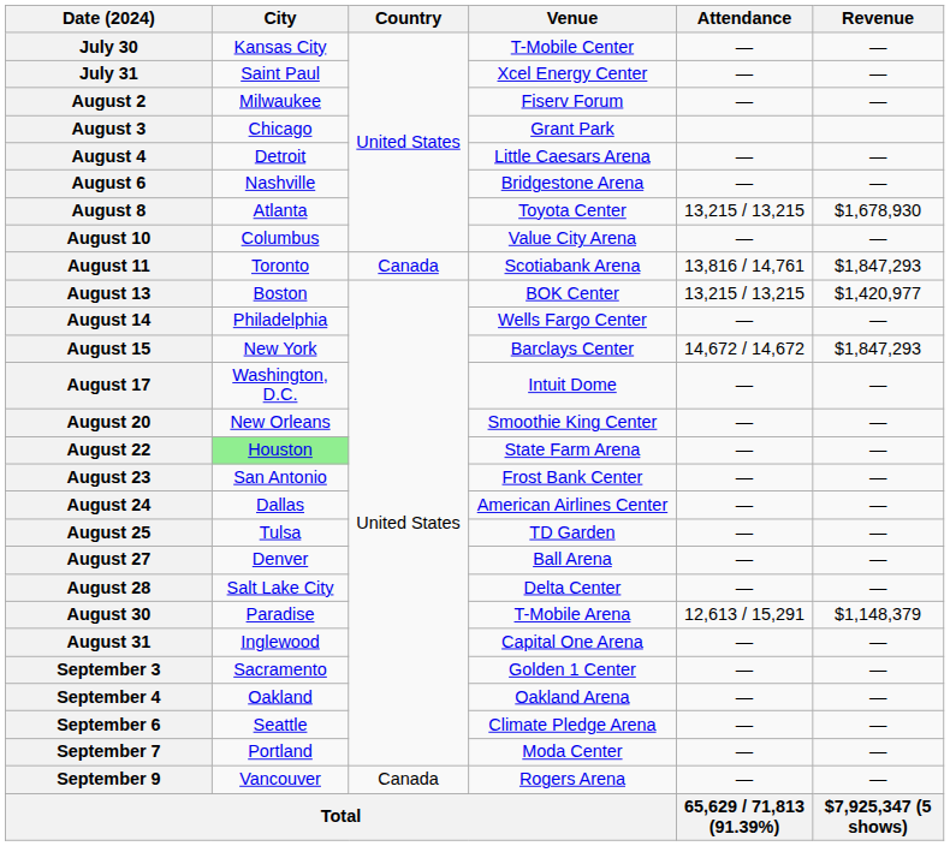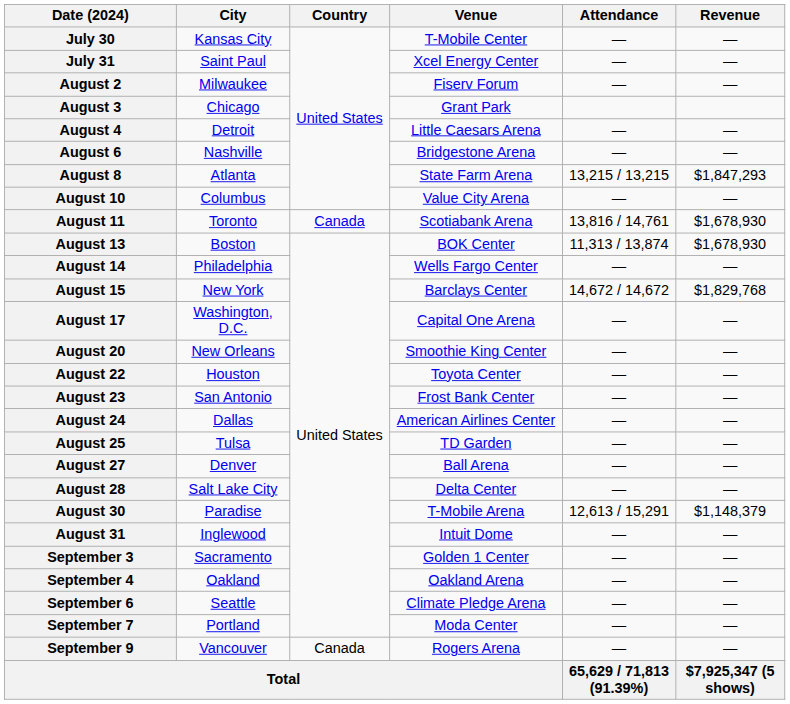August 8 | Venue: Toyota Center -> State Farm Arena
August 8 | Revenue: $1,678,930 -> $1,847,293
August 11 | Revenue: $1,847,293 -> $1,678,930
August 13 | Attendance: 13,215 / 13,215 -> 11,313 / 13,874
August 13 | Revenue: $1,420,977 -> $1,678,930
August 15 | Revenue: $1,847,293 -> $1,829,768
August 17 | Venue: Intuit Dome -> Capital One Arena
August 22 | City: lightgreen background -> no background
August 22 | Venue: State Farm Arena -> Toyota Center
August 31 | Venue: Capital One Arena -> Intuit Dome
